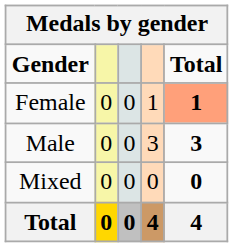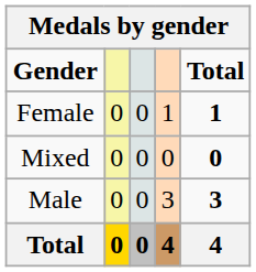Female | Total: lightsalmon background -> no background
rows swapped: Male <-> Mixed
